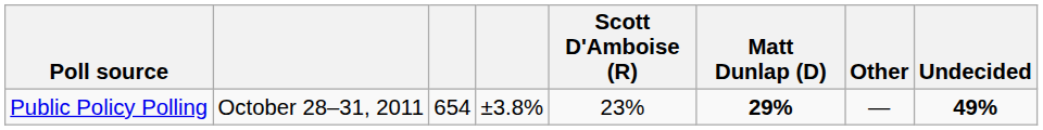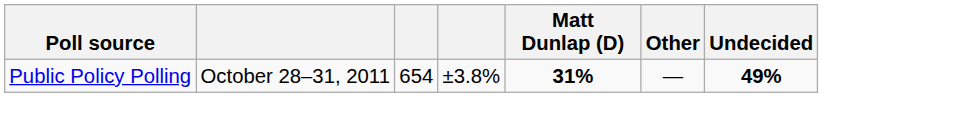- column: Scott D'Amboise (R) | 23%
Public Policy Polling | Matt Dunlap (D): 29% -> 31%
